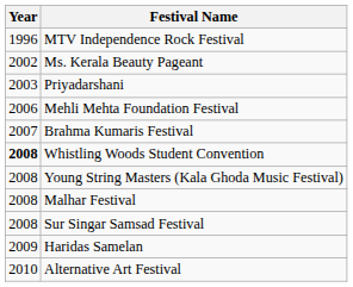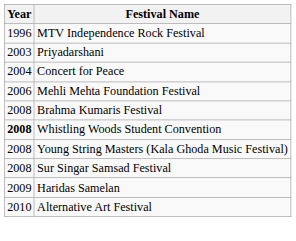- row: 2002 | Ms. Kerala Beauty Pageant
+ row: 2004 | Concert for Peace
Brahma Kumaris Festival | Year: 2007 -> 2008
- row: 2008 | Malhar Festival
